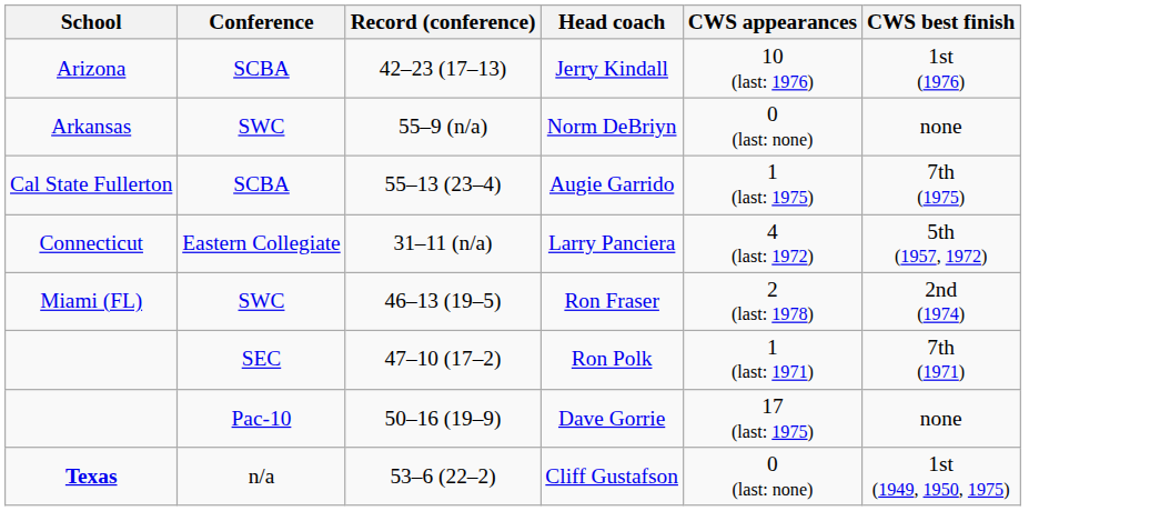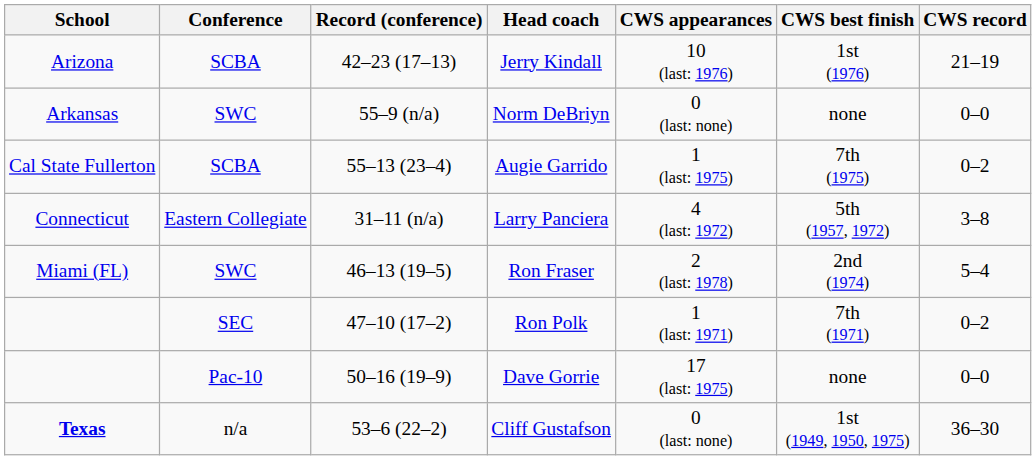+ column: CWS record | 21–19 | 0–0 | 0–2 | 3–8 | 5–4 | 0–2 | 0–0 | 36–30
